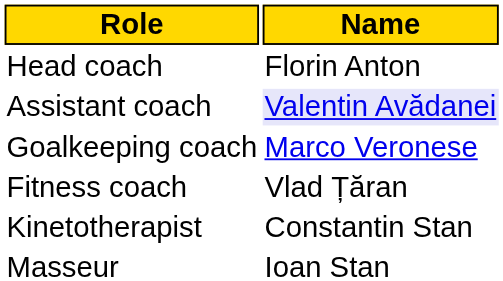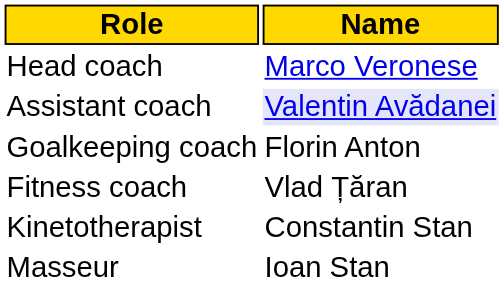Head coach | Name: Florin Anton -> Marco Veronese
Goalkeeping coach | Name: Marco Veronese -> Florin Anton
